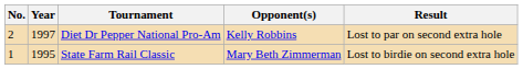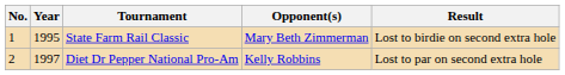rows swapped: State Farm Rail Classic <-> Diet Dr Pepper National Pro-Am
